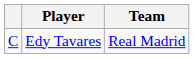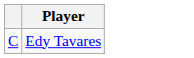- column: Team | Real Madrid
